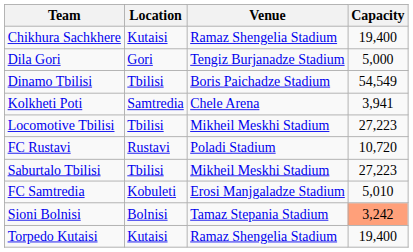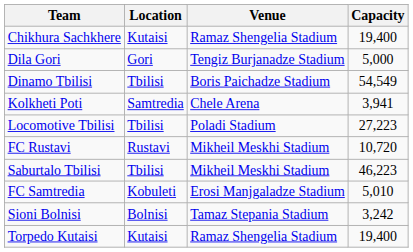Locomotive Tbilisi | Venue: Mikheil Meskhi Stadium -> Poladi Stadium
FC Rustavi | Venue: Poladi Stadium -> Mikheil Meskhi Stadium
Saburtalo Tbilisi | Capacity: 27,223 -> 46,223
Sioni Bolnisi | Capacity: lightsalmon background -> no background
